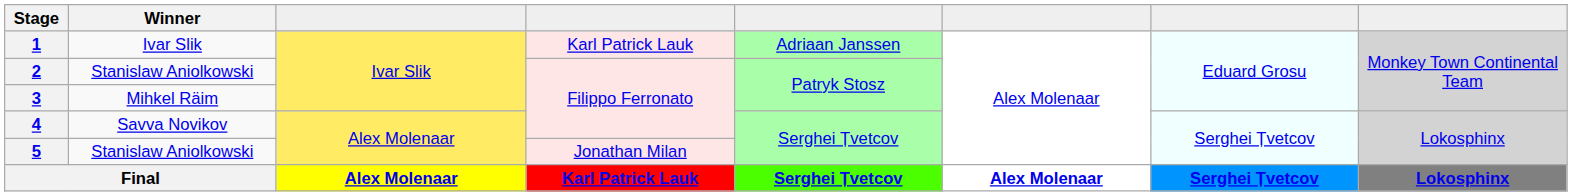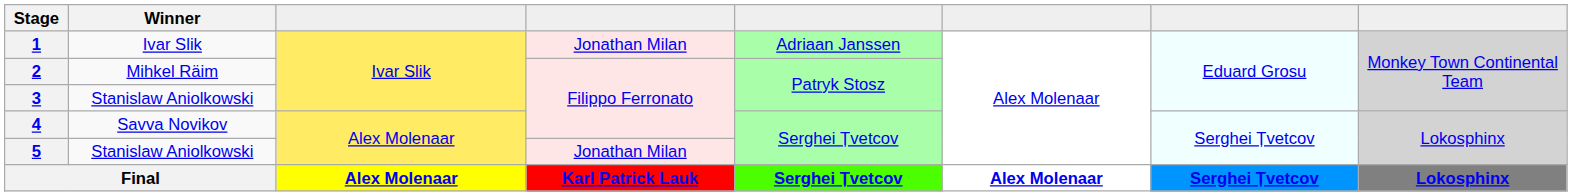1 | column 4: Karl Patrick Lauk -> Jonathan Milan
2 | Winner: Stanislaw Aniolkowski -> Mihkel Räim
3 | Winner: Mihkel Räim -> Stanislaw Aniolkowski
